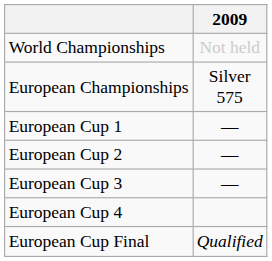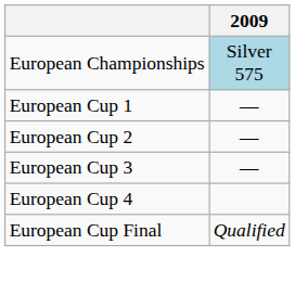- row: World Championships | Not held
European Championships | 2009: no background -> lightblue background
